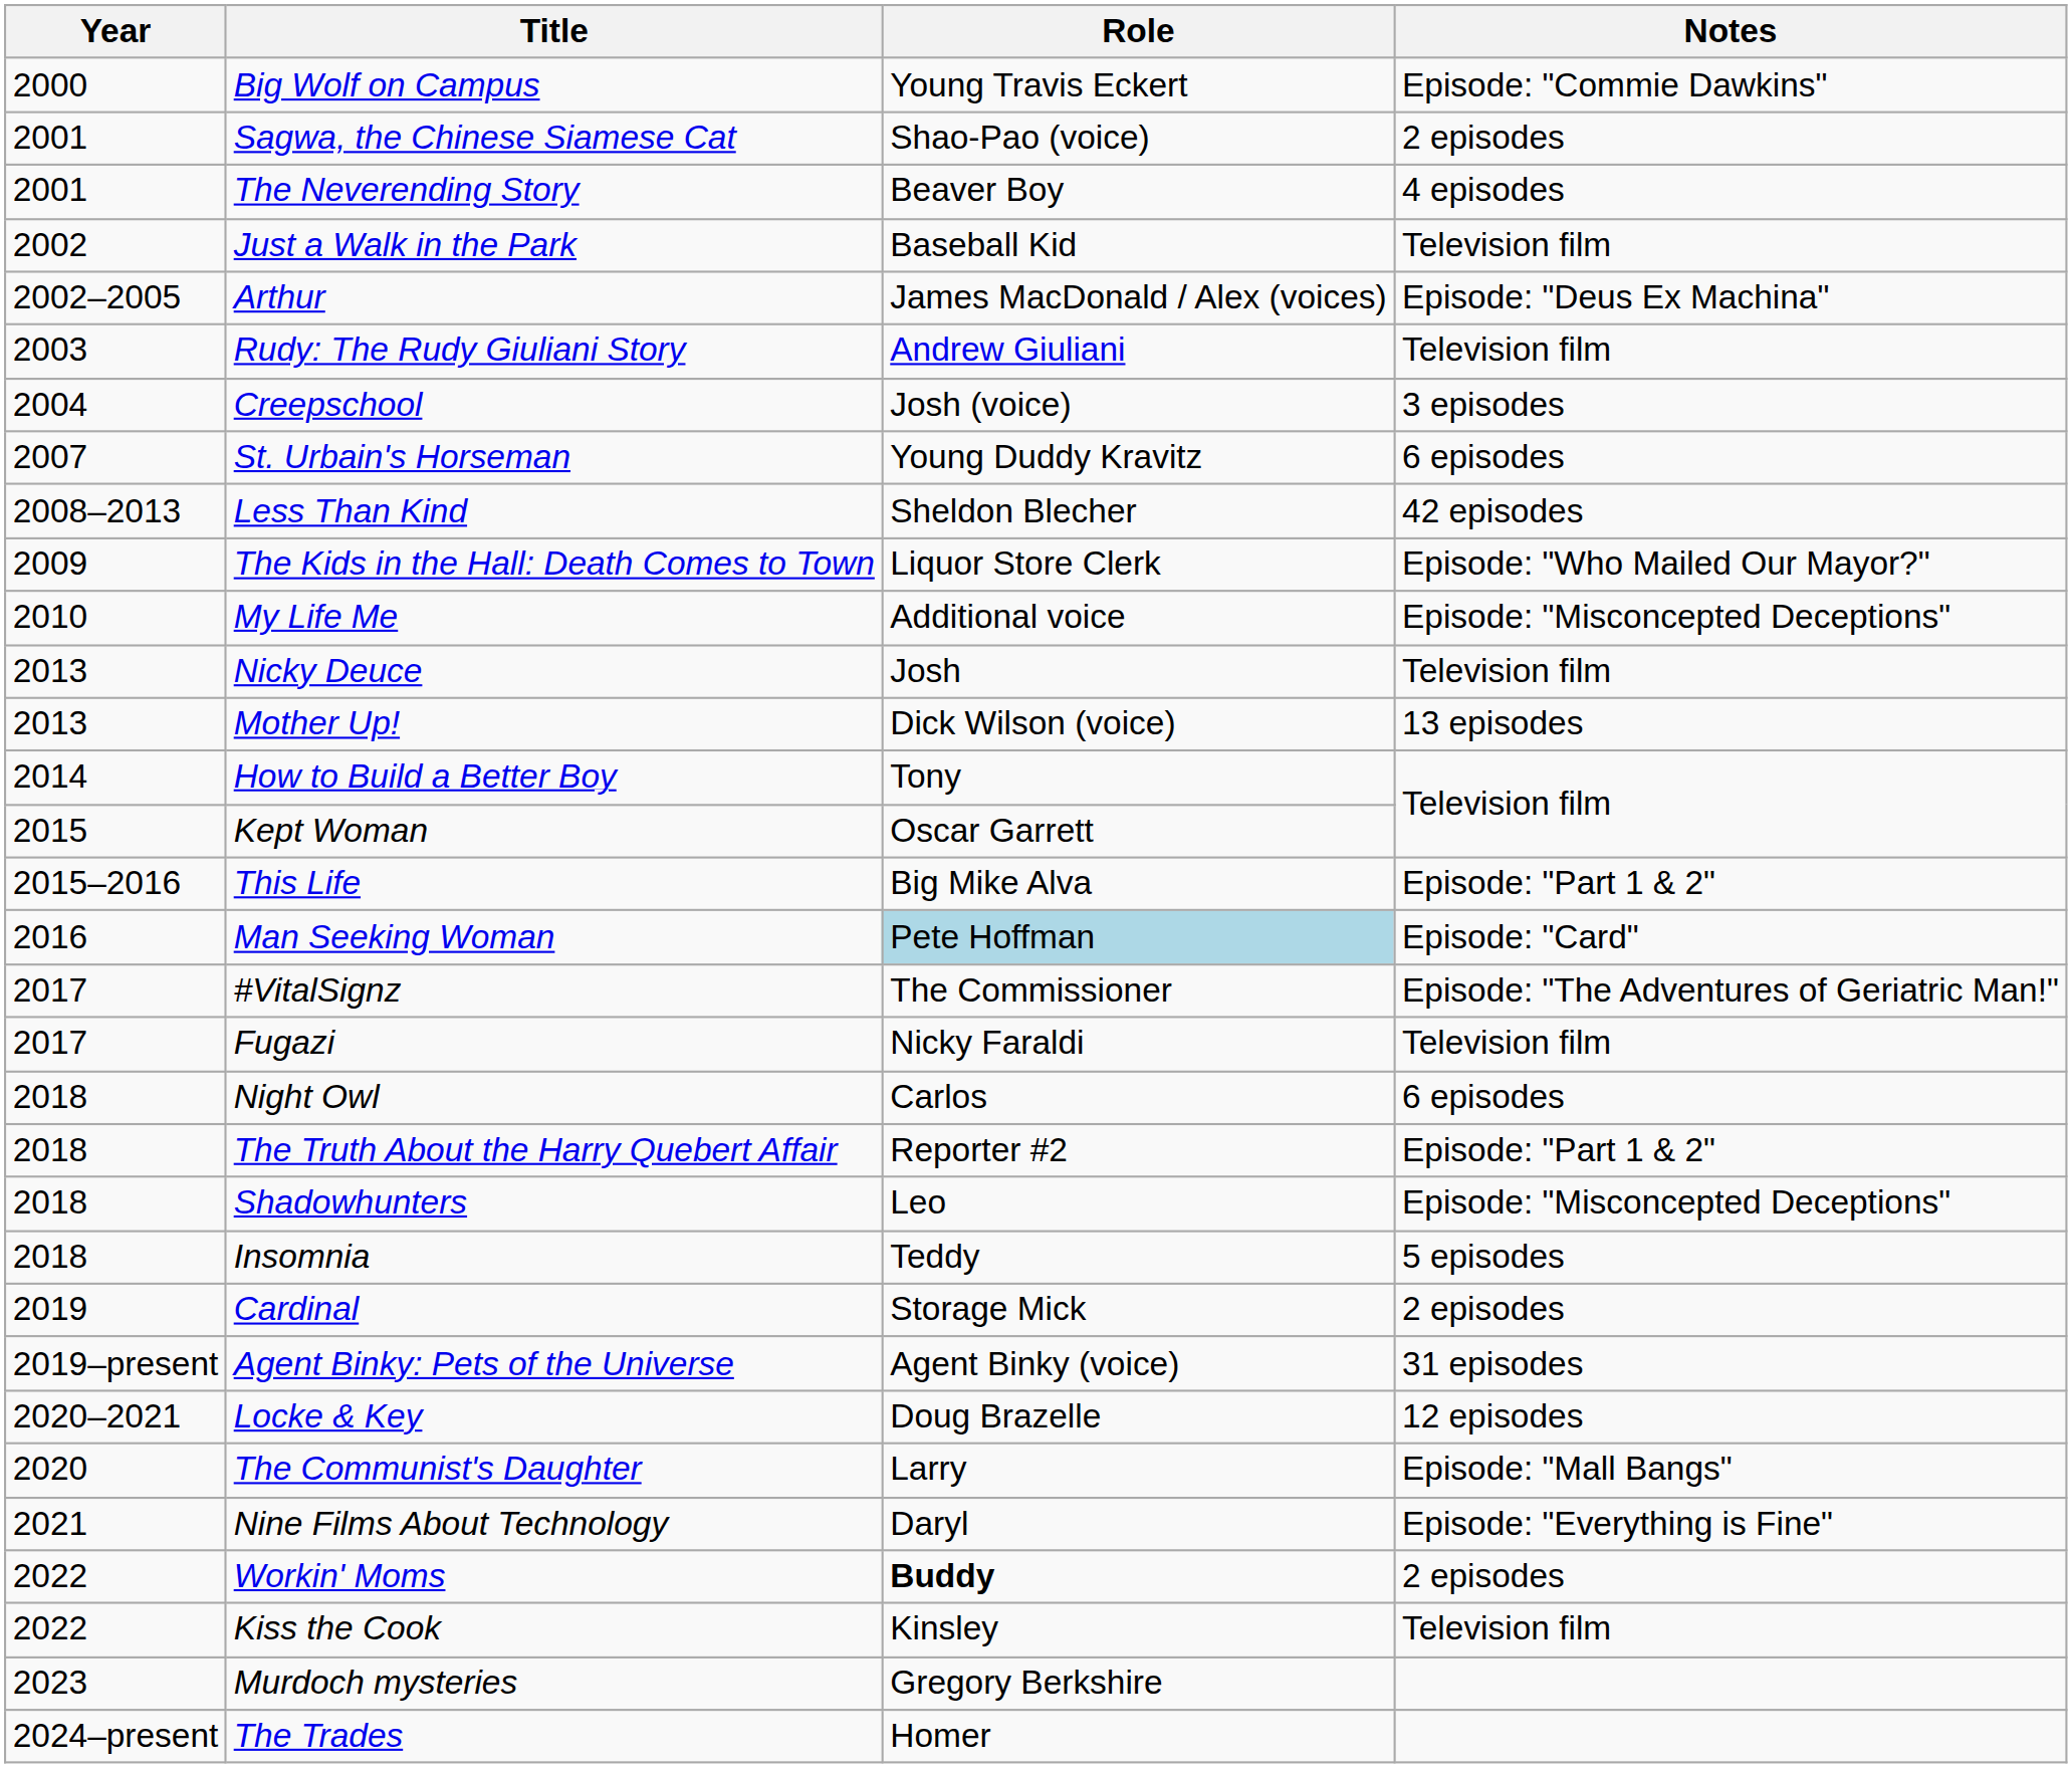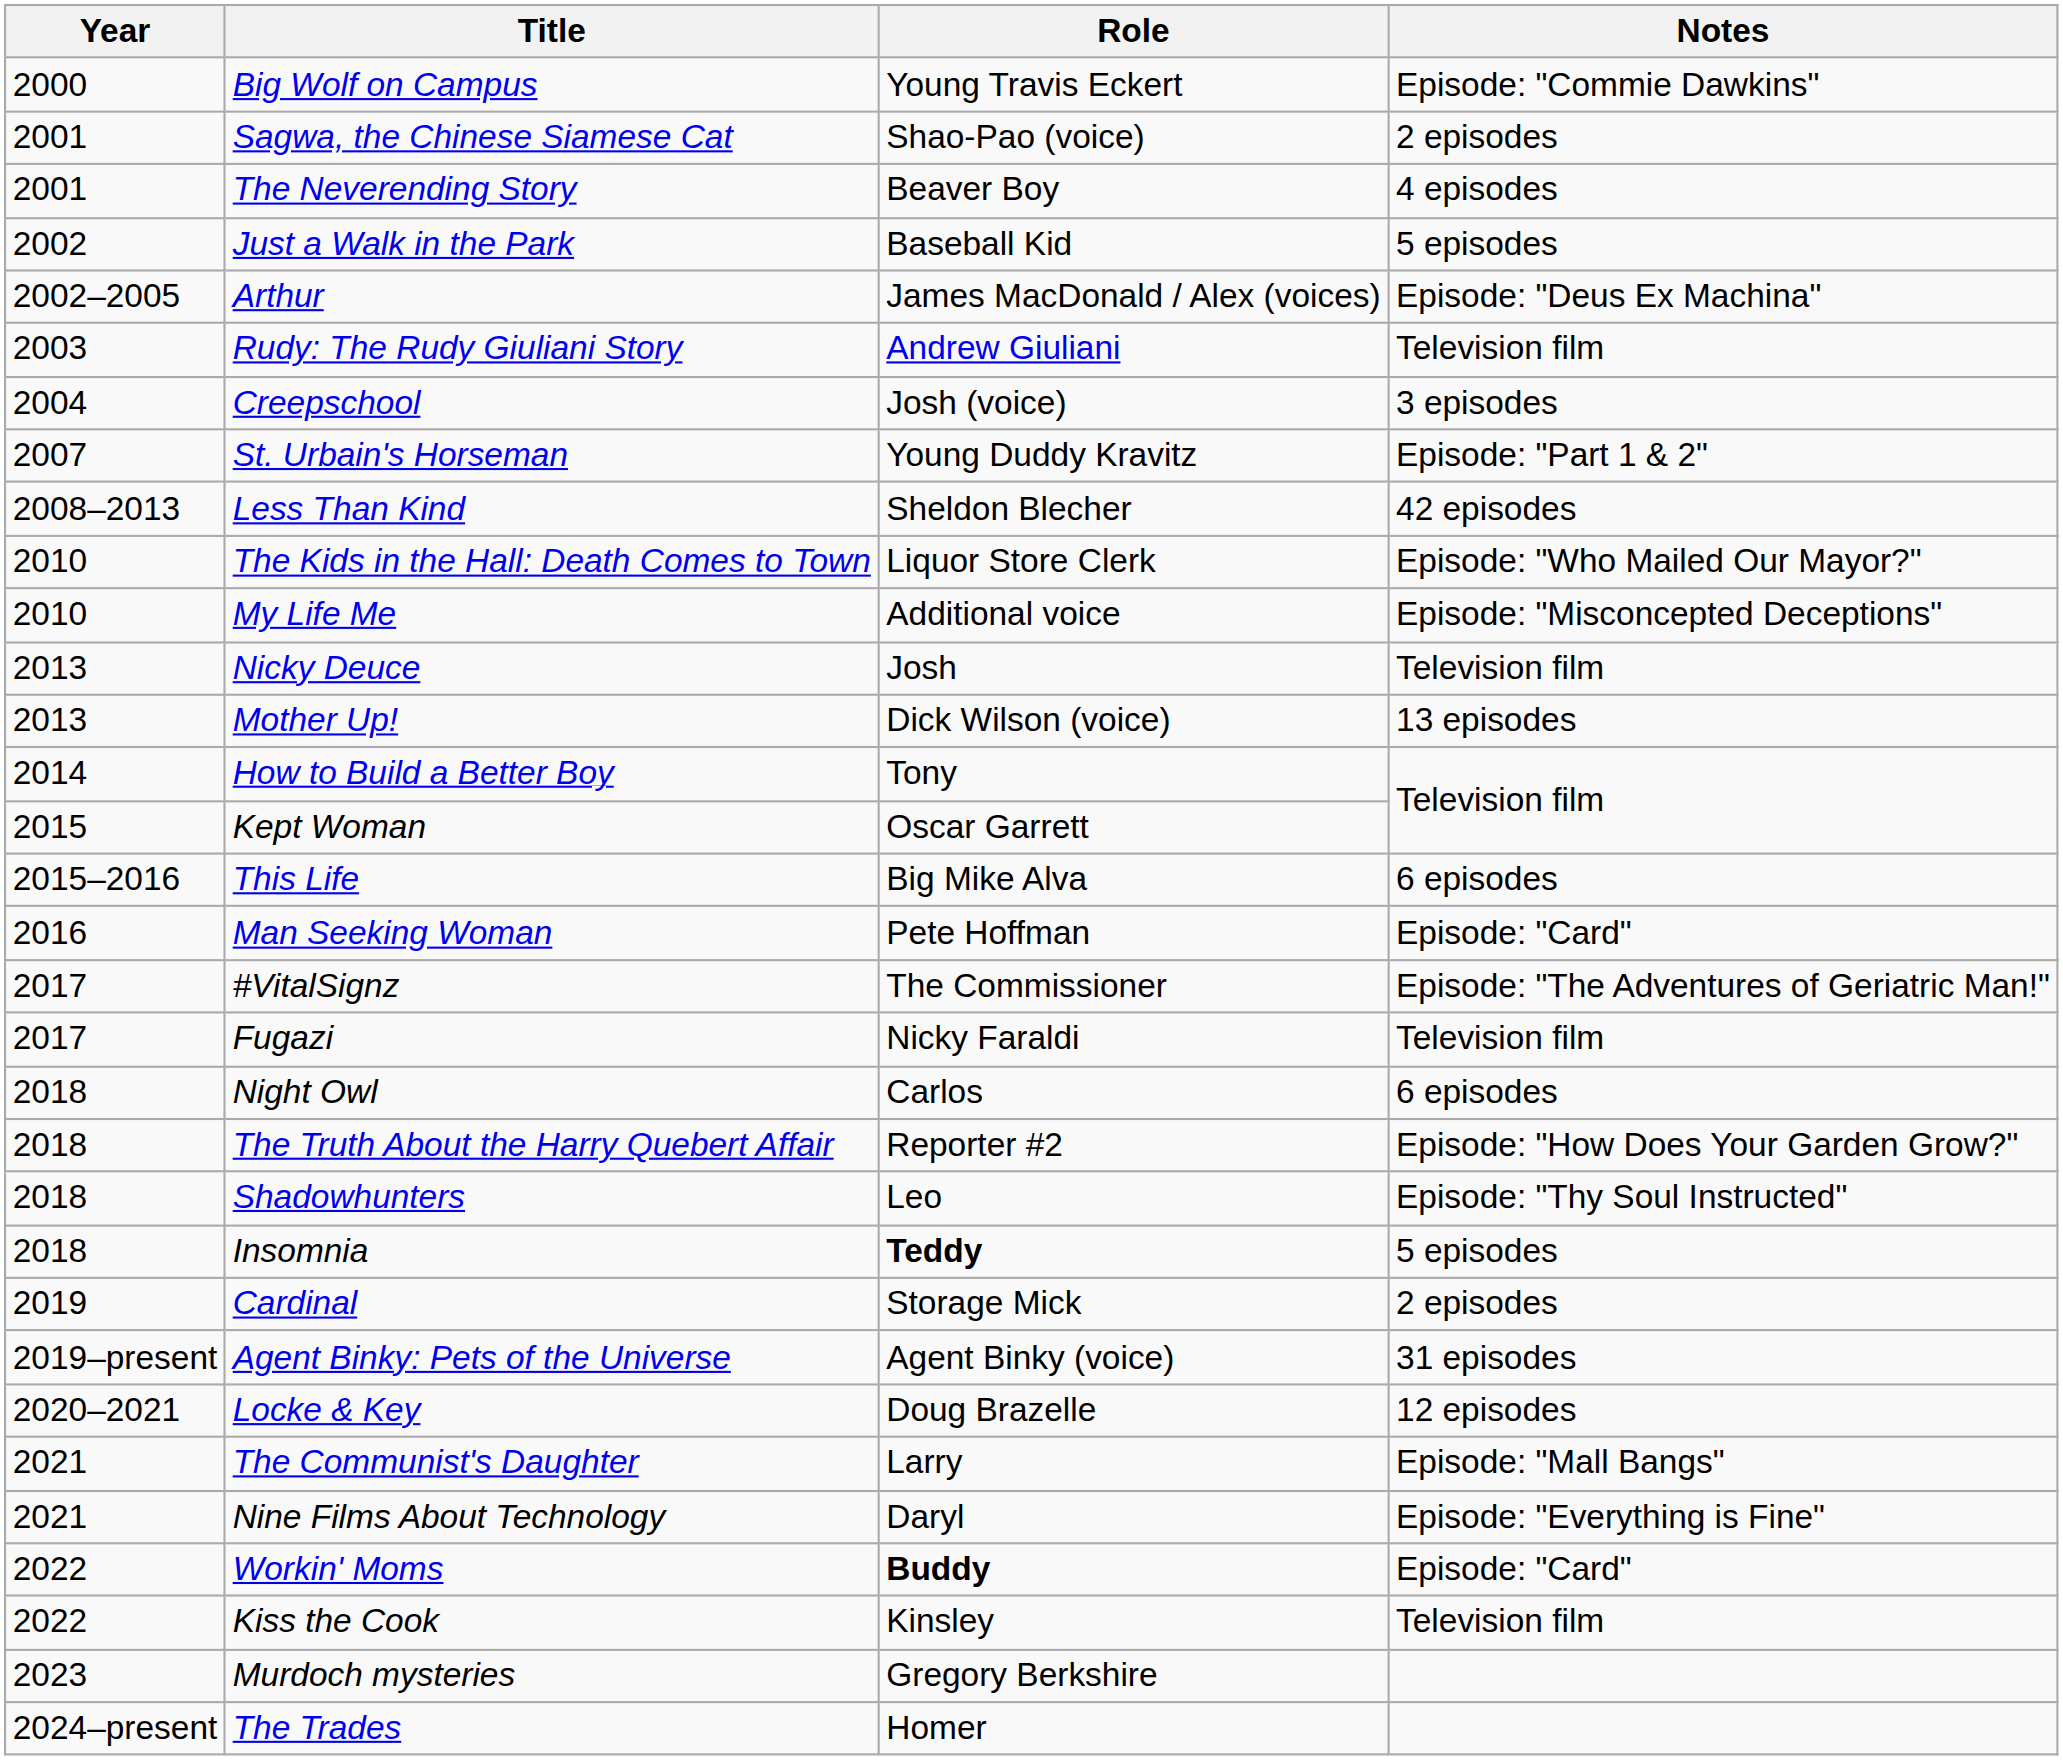Just a Walk in the Park | Notes: Television film -> 5 episodes
St. Urbain's Horseman | Notes: 6 episodes -> Episode: "Part 1 & 2"
The Kids in the Hall: Death Comes to Town | Year: 2009 -> 2010
This Life | Notes: Episode: "Part 1 & 2" -> 6 episodes
Man Seeking Woman | Role: lightblue background -> no background
The Truth About the Harry Quebert Affair | Notes: Episode: "Part 1 & 2" -> Episode: "How Does Your Garden Grow?"
Shadowhunters | Notes: Episode: "Misconcepted Deceptions" -> Episode: "Thy Soul Instructed"
Insomnia | Role: normal -> bold
The Communist's Daughter | Year: 2020 -> 2021
Workin' Moms | Notes: 2 episodes -> Episode: "Card"
